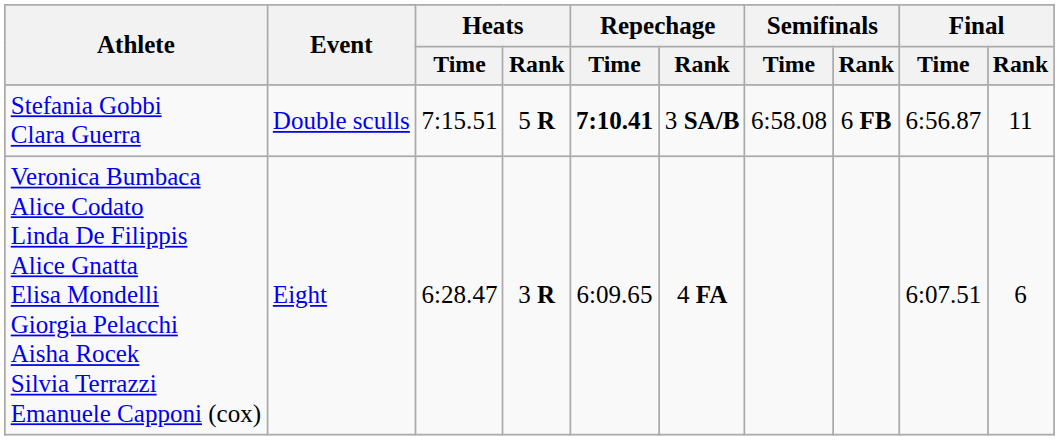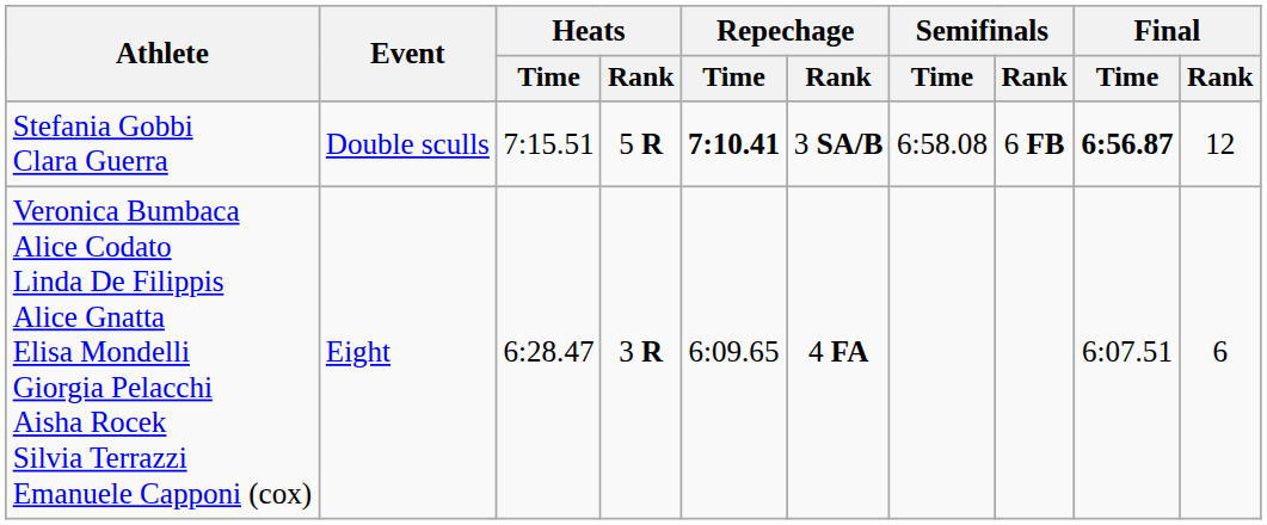Stefania Gobbi Clara Guerra | Final / Time: normal -> bold
Stefania Gobbi Clara Guerra | Final / Rank: 11 -> 12
